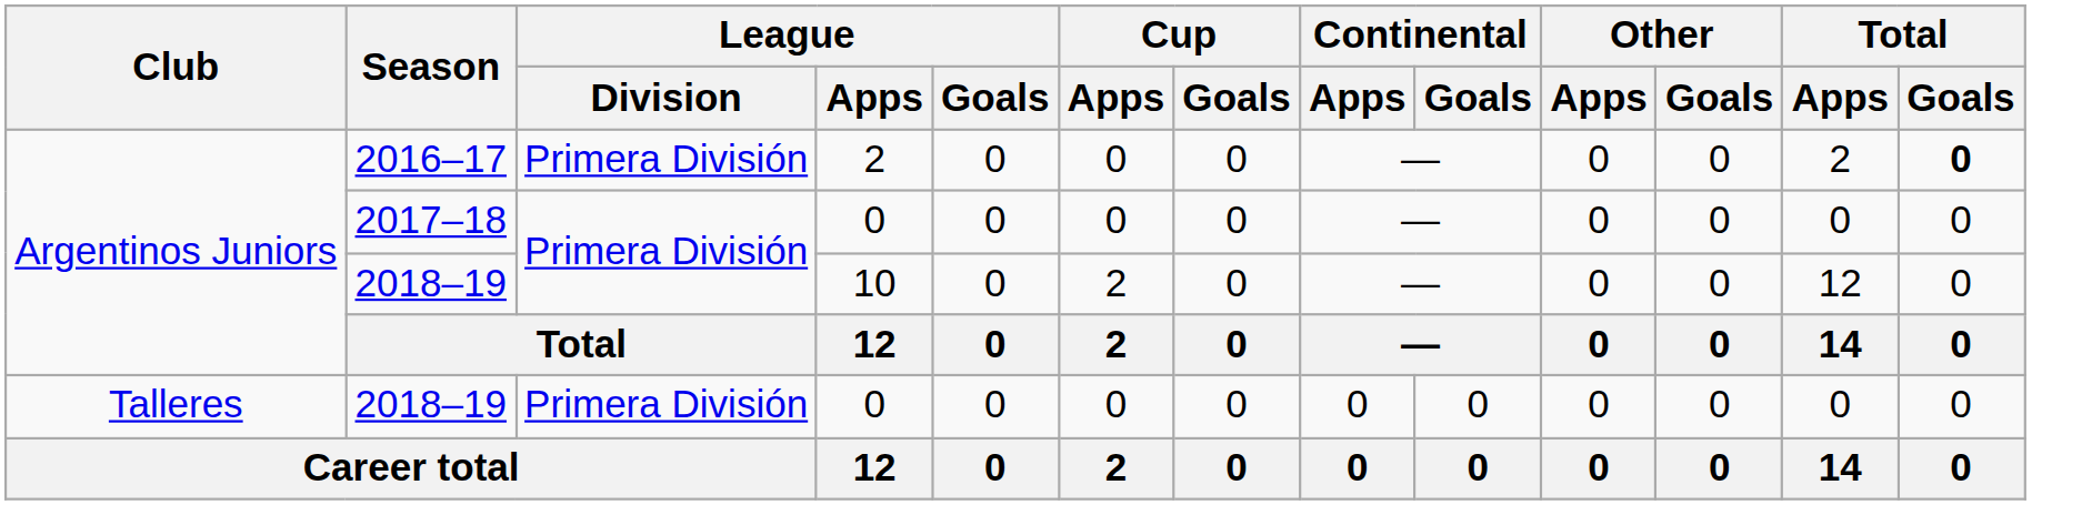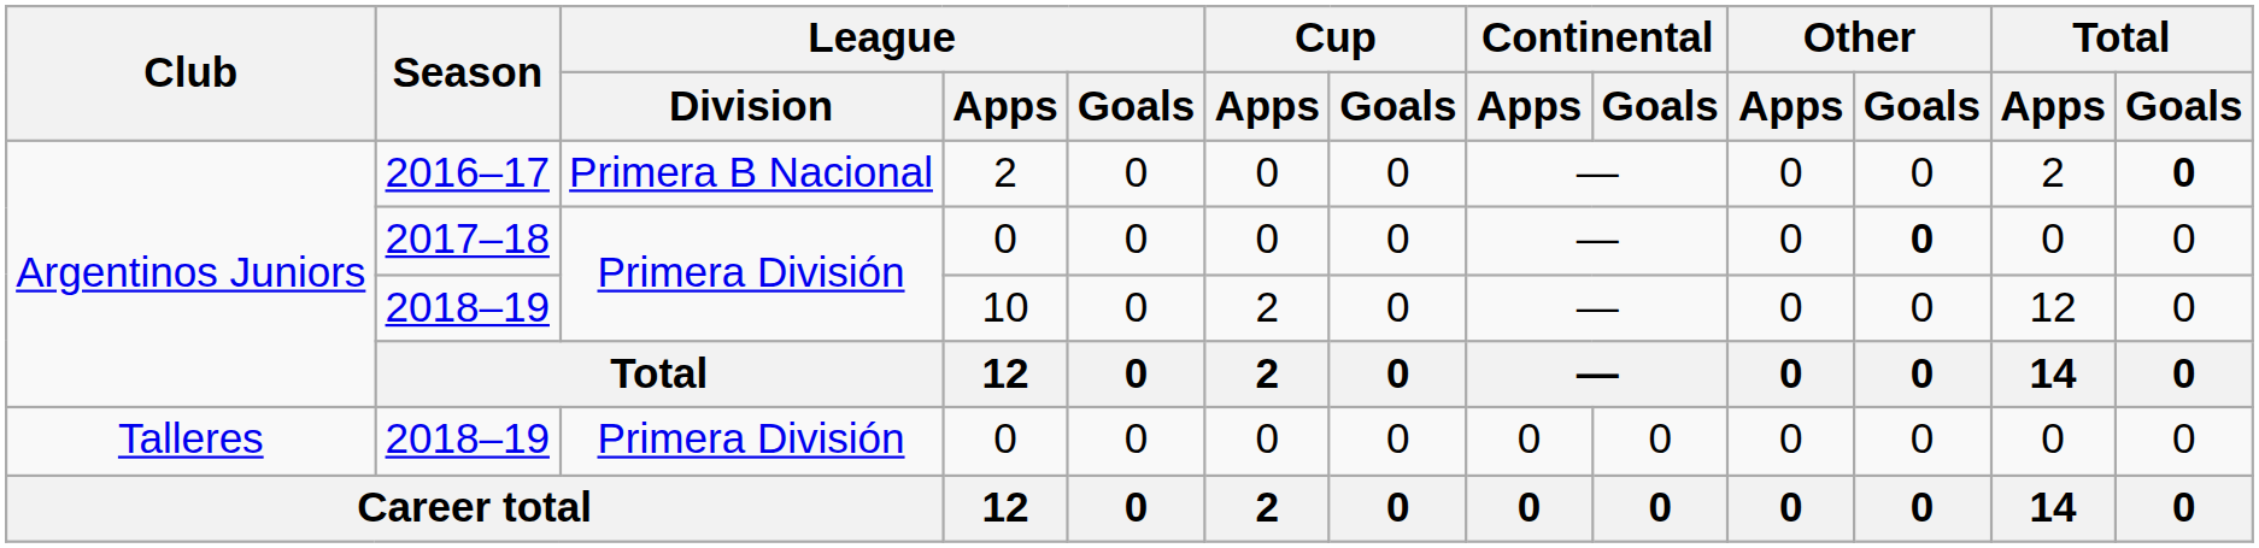2016–17 | League / Division: Primera División -> Primera B Nacional
2017–18 | Other / Goals: normal -> bold
